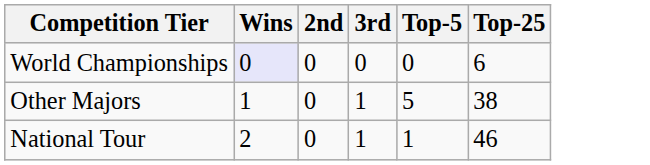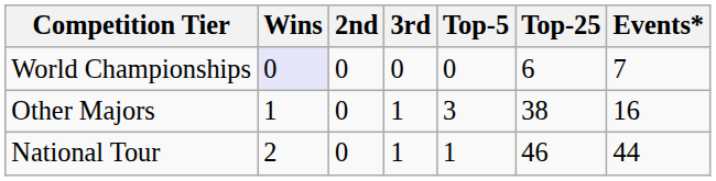+ column: Events* | 7 | 16 | 44
Other Majors | Top-5: 5 -> 3
